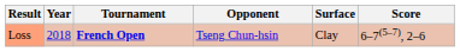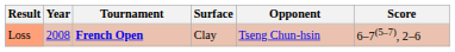columns swapped: Surface <-> Opponent
Loss | Year: 2018 -> 2008
